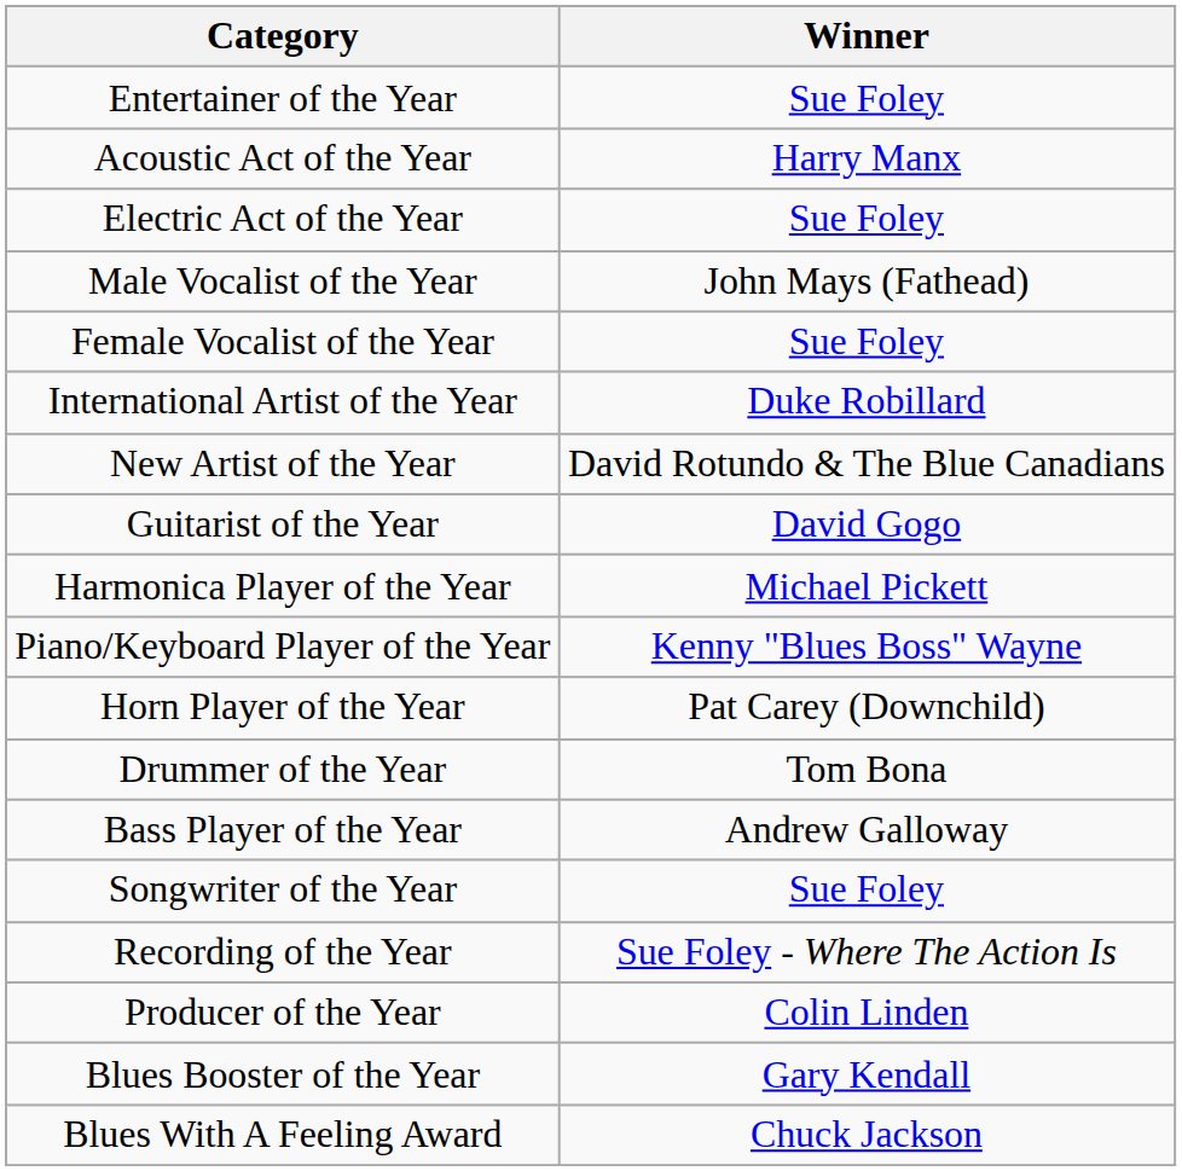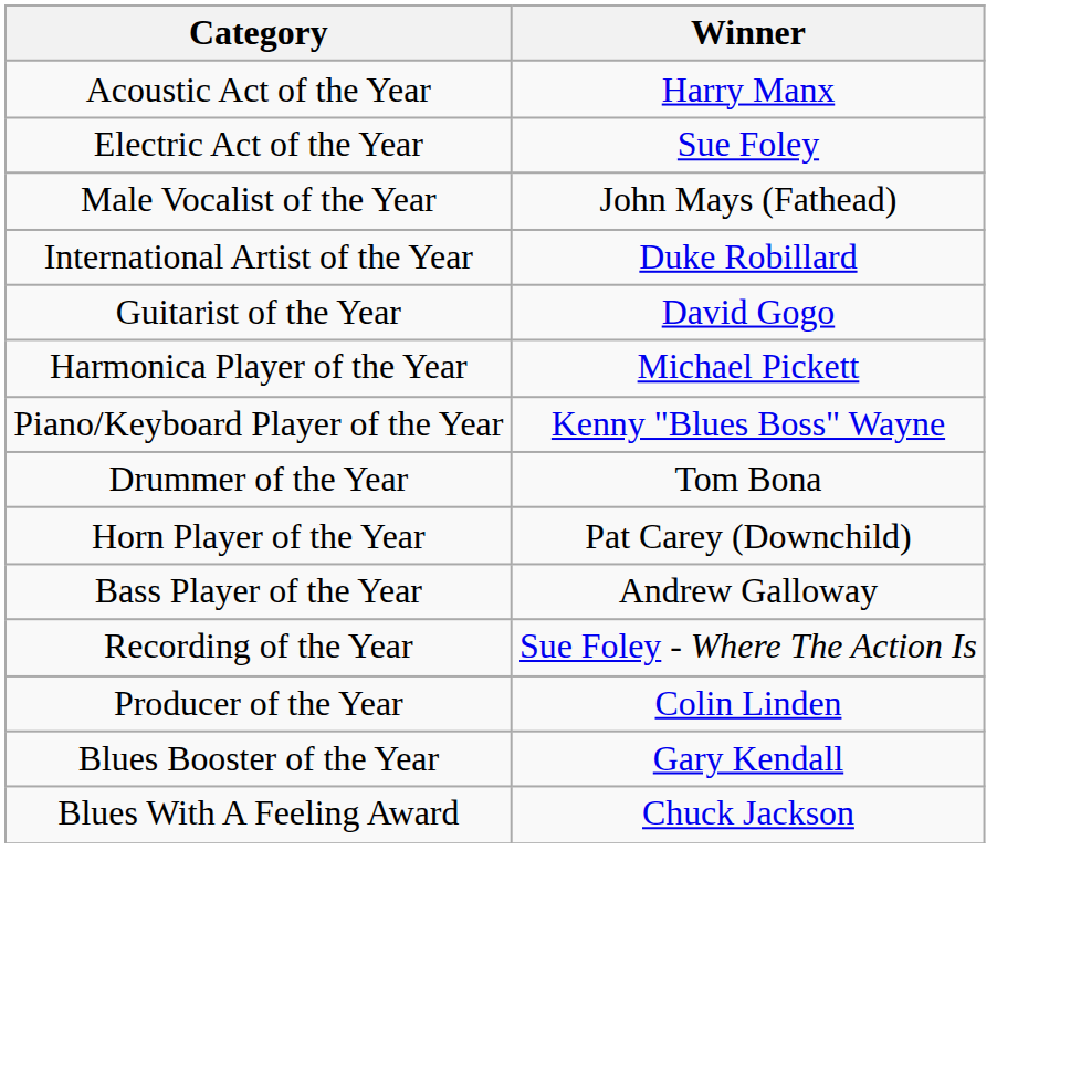- row: Entertainer of the Year | Sue Foley
- row: Female Vocalist of the Year | Sue Foley
- row: New Artist of the Year | David Rotundo & The Blue Canadians
rows swapped: Horn Player of the Year <-> Drummer of the Year
- row: Songwriter of the Year | Sue Foley
